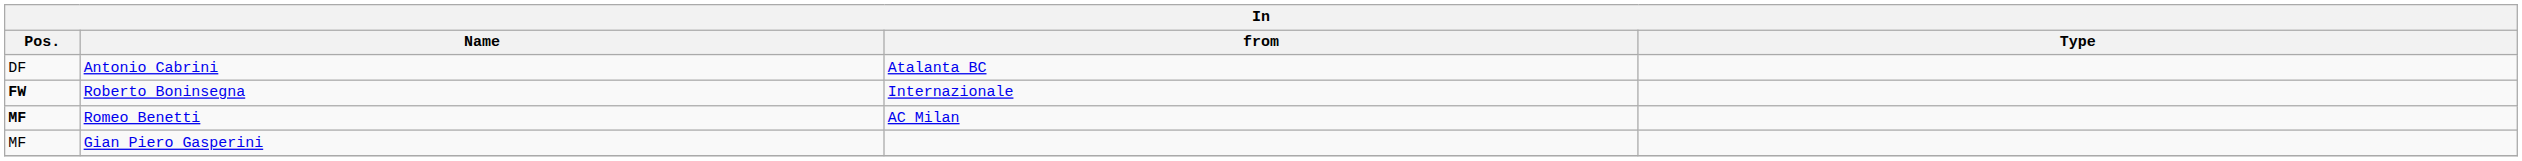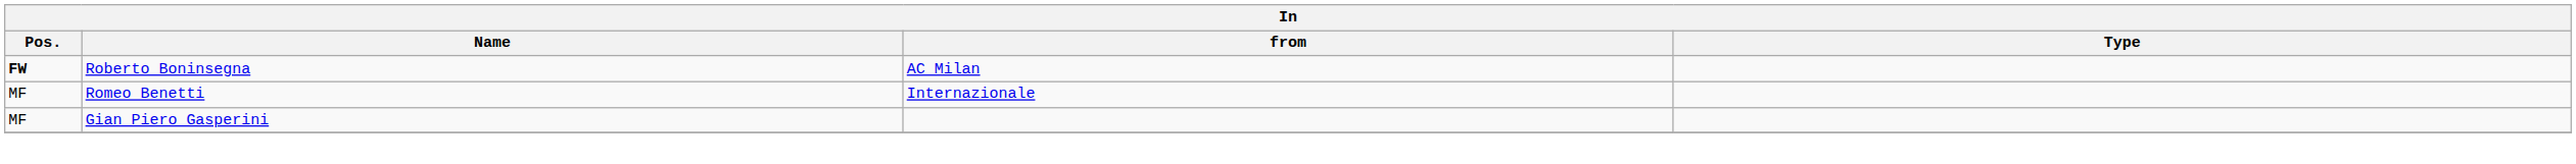- row: DF | Antonio Cabrini | Atalanta BC
Roberto Boninsegna | from: Internazionale -> AC Milan
Romeo Benetti | Pos.: bold -> normal
Romeo Benetti | from: AC Milan -> Internazionale
